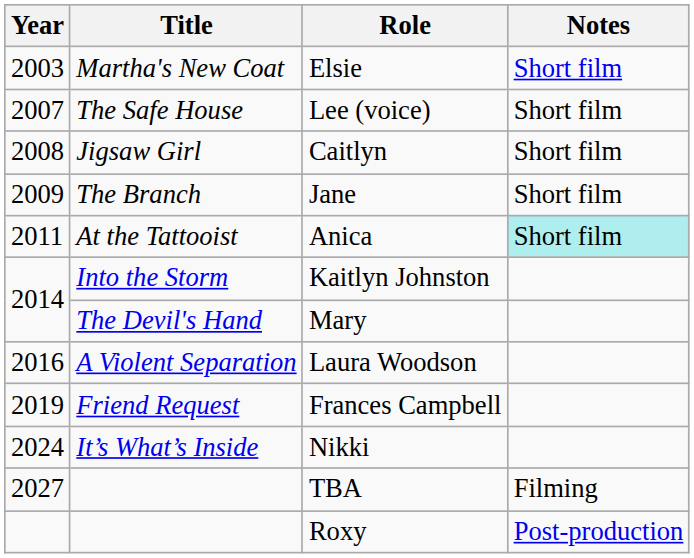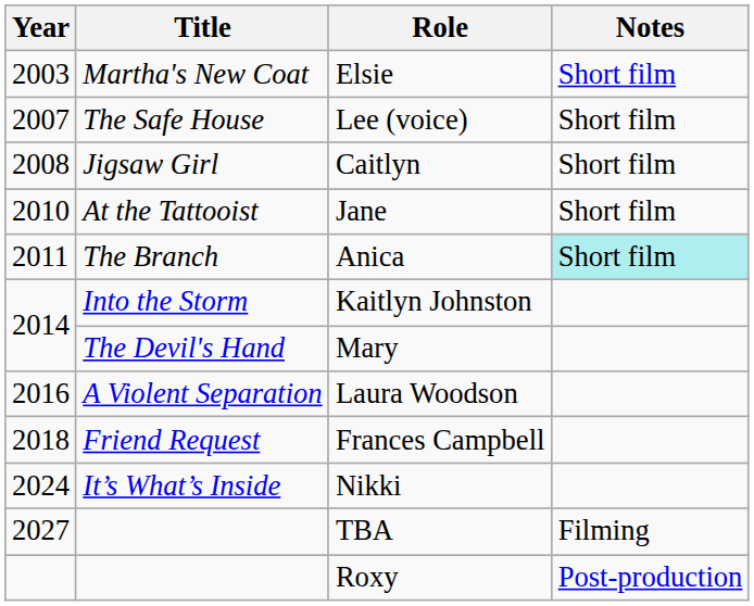Jane | Year: 2009 -> 2010
Jane | Title: The Branch -> At the Tattooist
Anica | Title: At the Tattooist -> The Branch
Frances Campbell | Year: 2019 -> 2018
